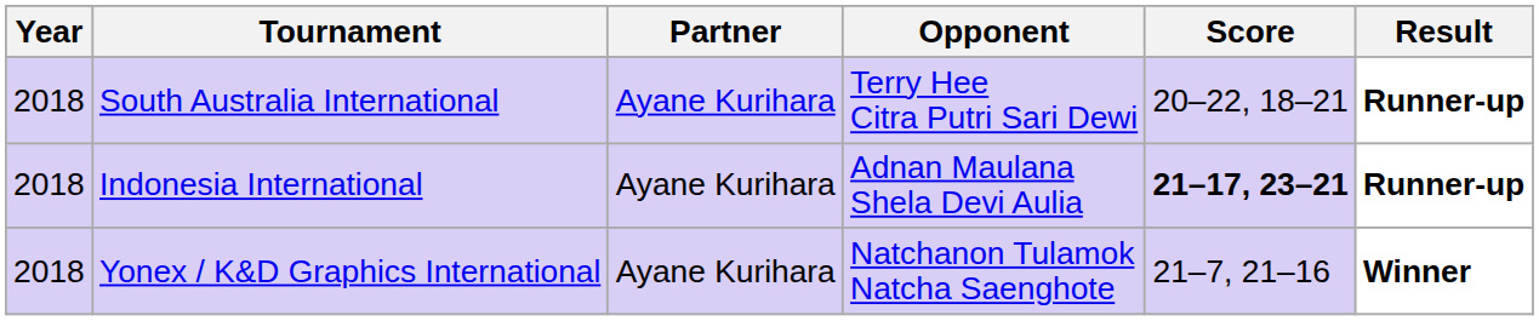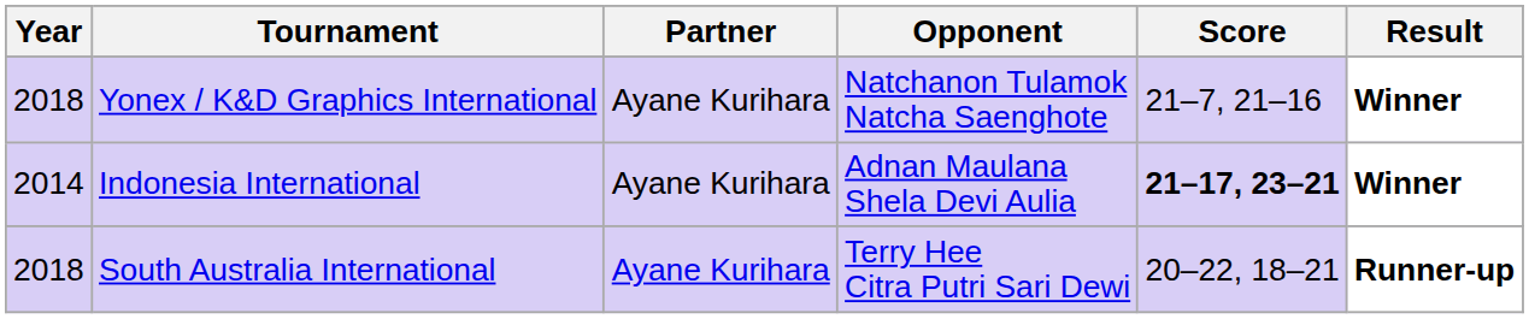rows swapped: South Australia International <-> Yonex / K&D Graphics International
Indonesia International | Year: 2018 -> 2014
Indonesia International | Result: Runner-up -> Winner
